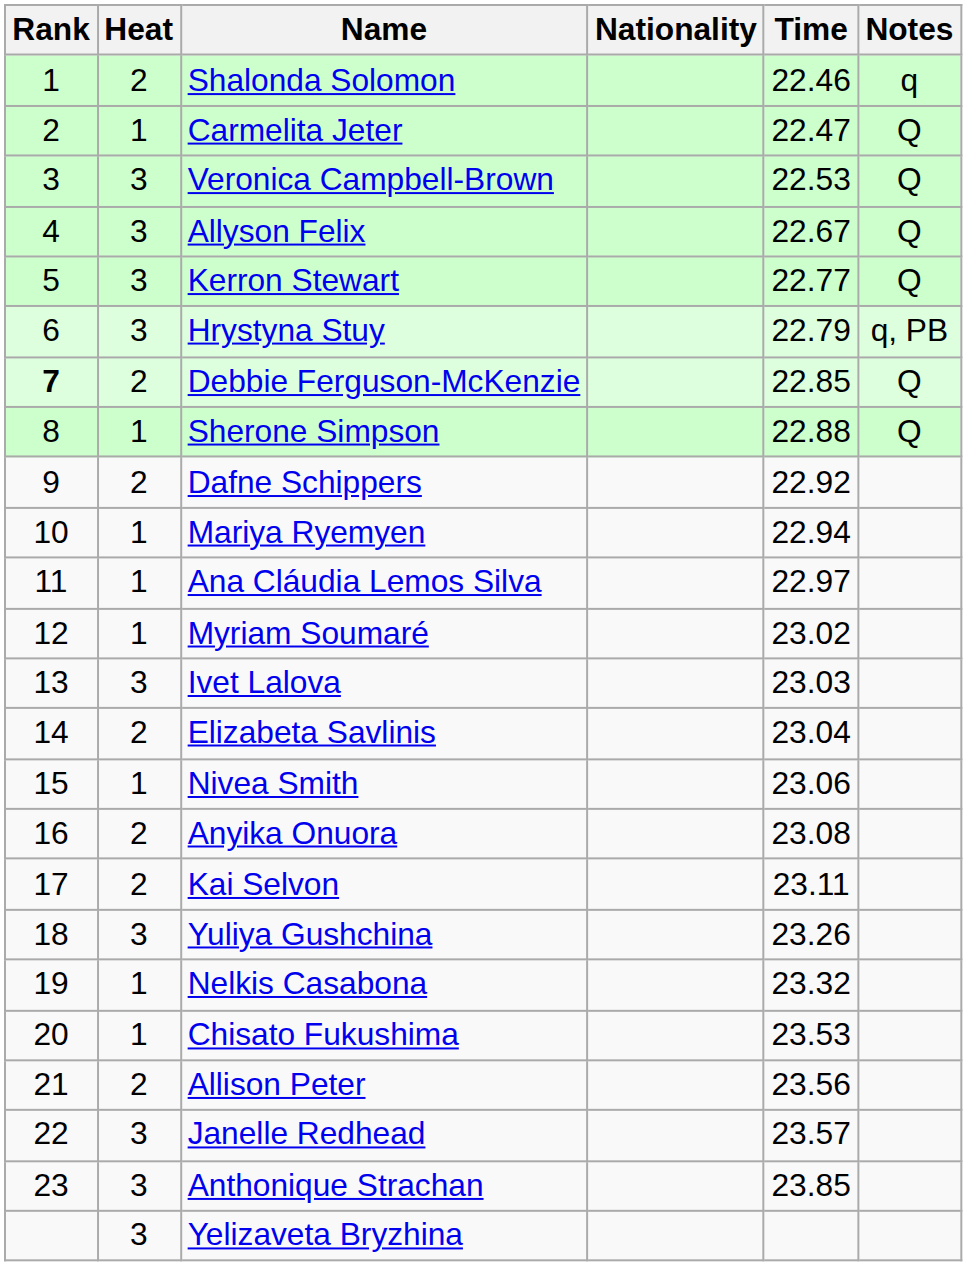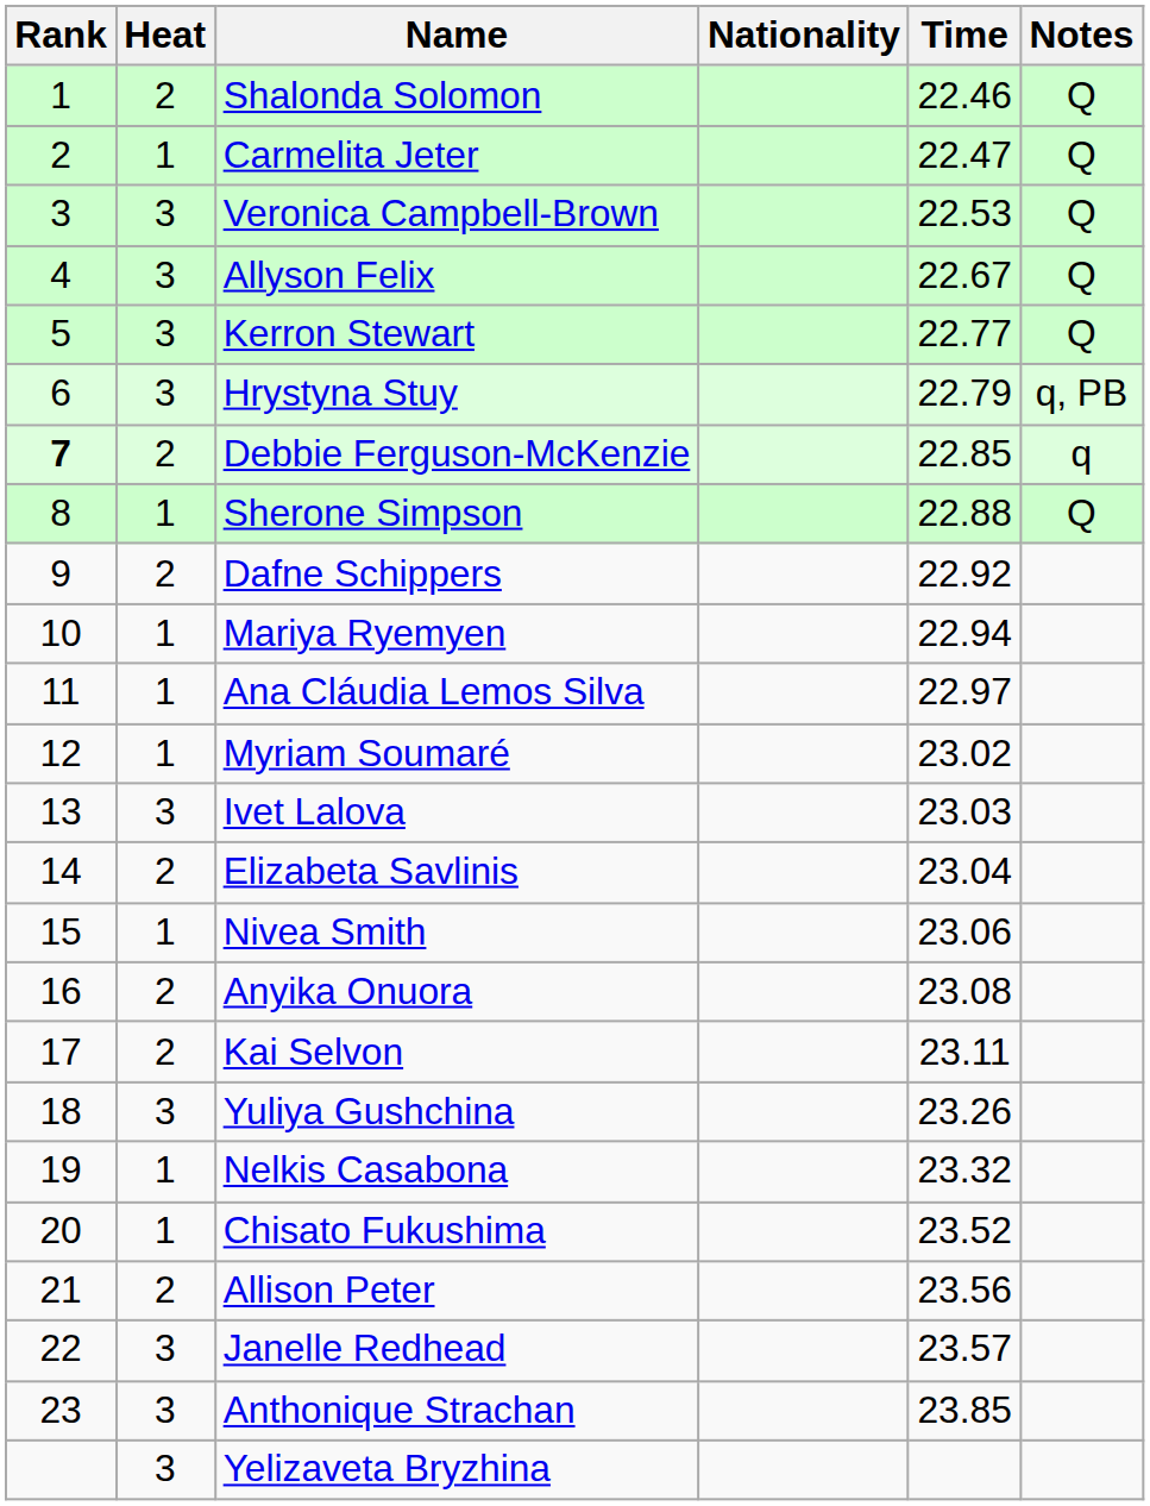Shalonda Solomon | Notes: q -> Q
Debbie Ferguson-McKenzie | Notes: Q -> q
Chisato Fukushima | Time: 23.53 -> 23.52
